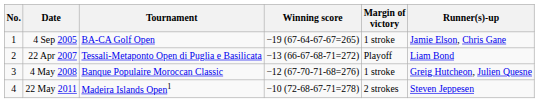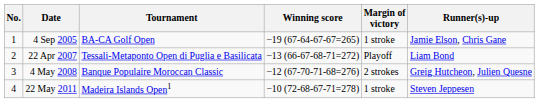4 May 2008 | Margin of victory: 1 stroke -> 2 strokes
22 May 2011 | Margin of victory: 2 strokes -> 1 stroke
